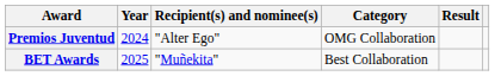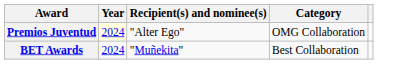- column: Result
Premios Juventud | Year: no background -> lightyellow background
BET Awards | Year: 2025 -> 2024
